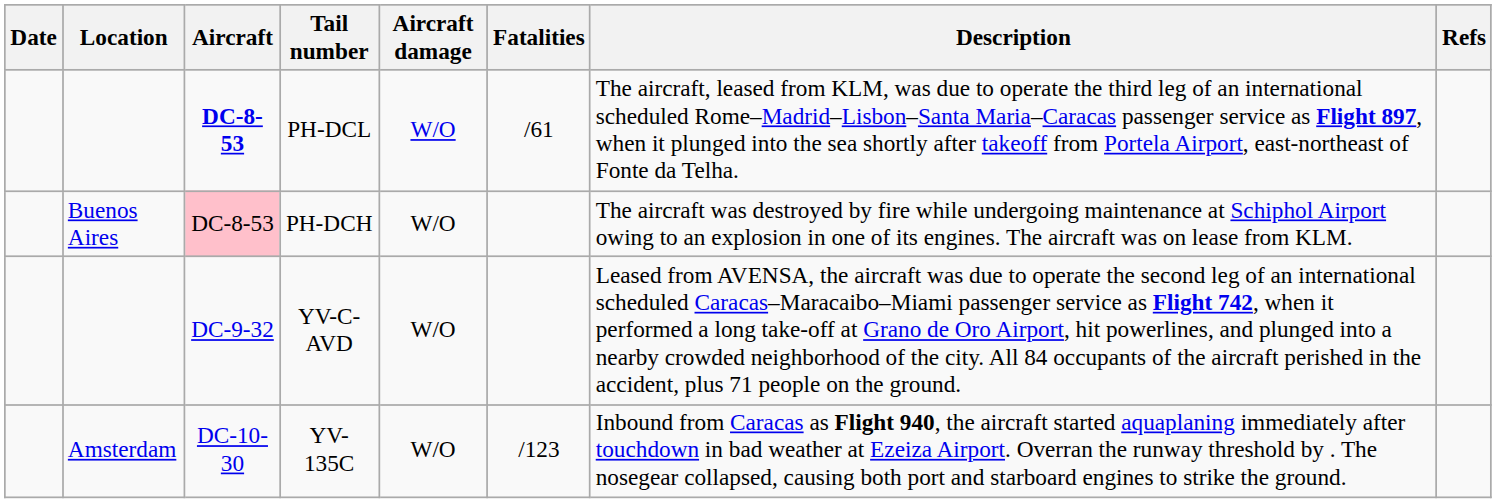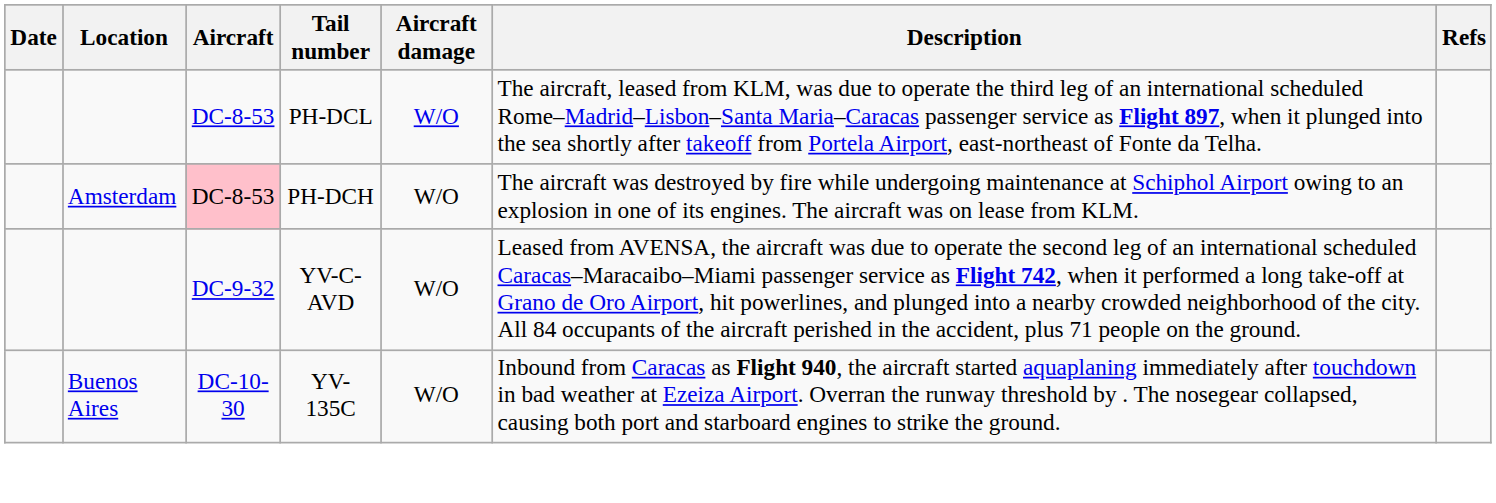- column: Fatalities | /61 | /123
PH-DCL | Aircraft: bold -> normal
PH-DCH | Location: Buenos Aires -> Amsterdam
YV-135C | Location: Amsterdam -> Buenos Aires
